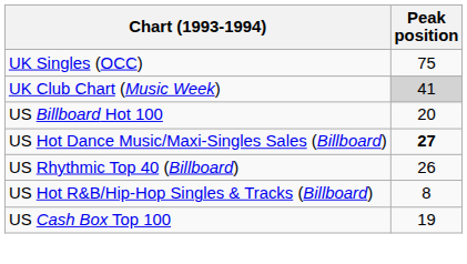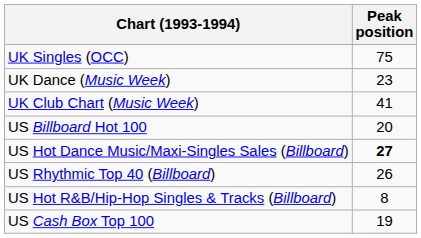+ row: UK Dance (Music Week) | 23
UK Club Chart (Music Week) | Peak position: lightgrey background -> no background
